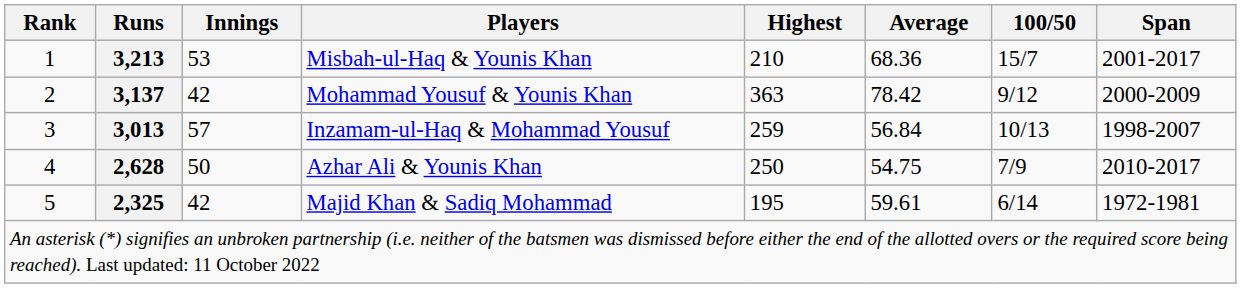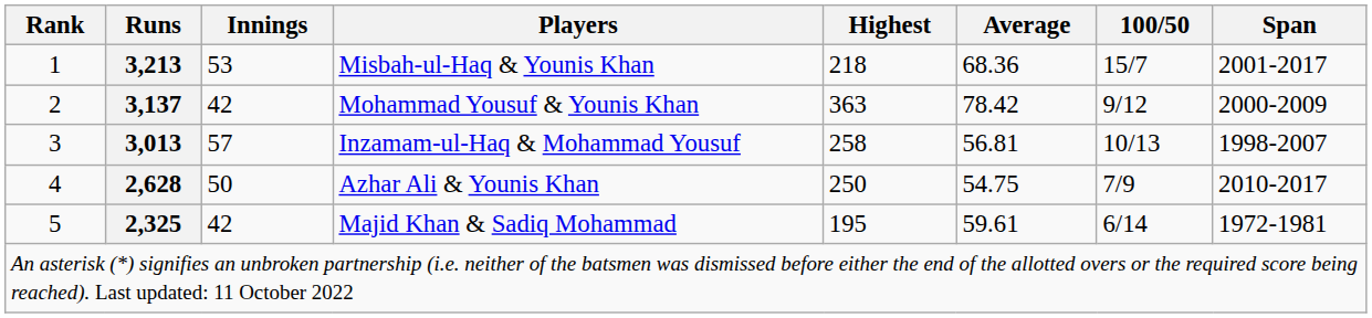Misbah-ul-Haq & Younis Khan | Highest: 210 -> 218
Inzamam-ul-Haq & Mohammad Yousuf | Highest: 259 -> 258
Inzamam-ul-Haq & Mohammad Yousuf | Average: 56.84 -> 56.81
